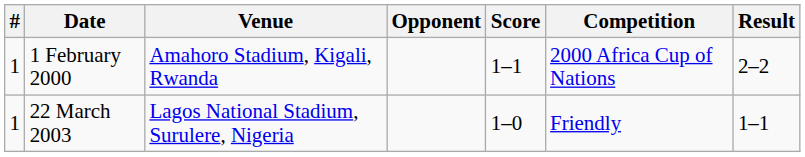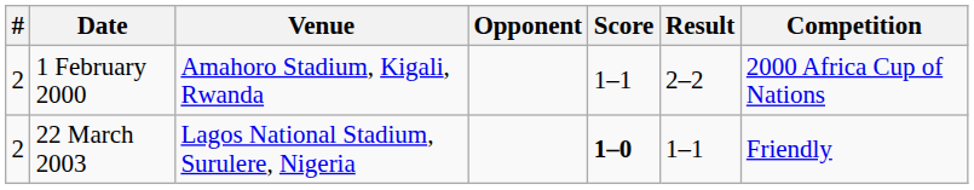columns swapped: Result <-> Competition
1 February 2000 | #: 1 -> 2
22 March 2003 | #: 1 -> 2
22 March 2003 | Score: normal -> bold
